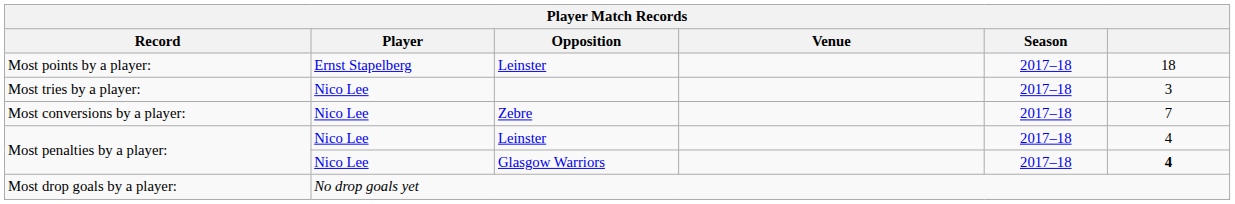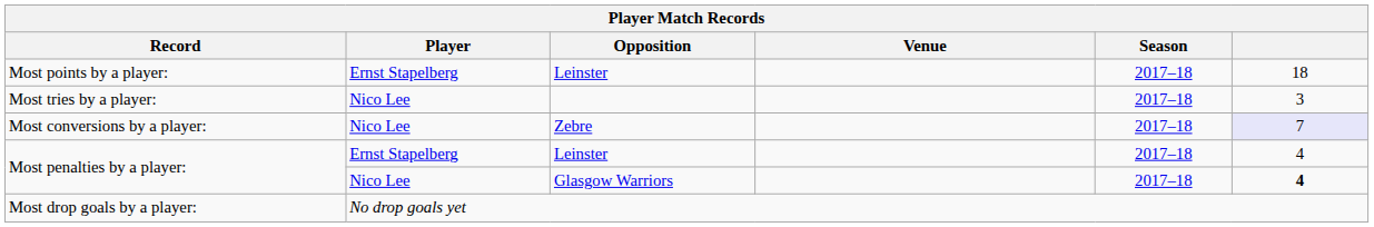Most conversions by a player: | column 6: no background -> lavender background
Most penalties by a player: / Leinster | Player: Nico Lee -> Ernst Stapelberg
